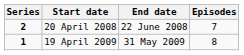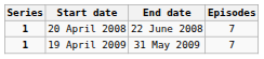20 April 2008 | Series: 2 -> 1
19 April 2009 | Episodes: 8 -> 7
